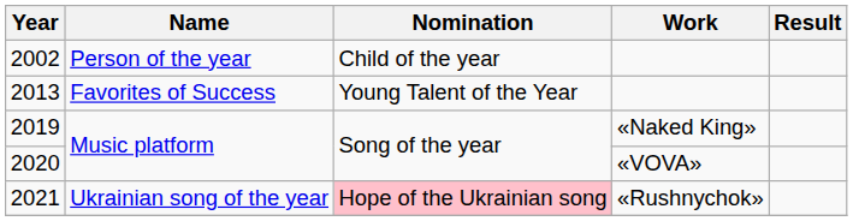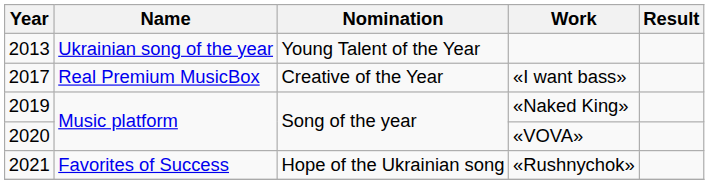- row: 2002 | Person of the year | Child of the year
2013 | Name: Favorites of Success -> Ukrainian song of the year
+ row: 2017 | Real Premium MusicBox | Creative of the Year | «I want bass»
2021 | Name: Ukrainian song of the year -> Favorites of Success
2021 | Nomination: pink background -> no background
